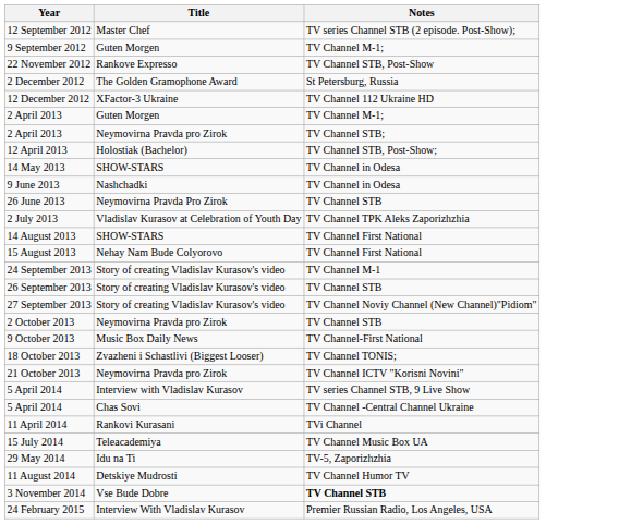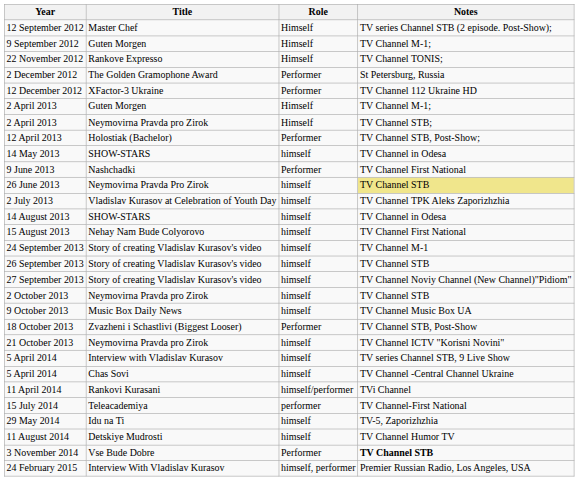+ column: Role | Himself | Himself | Himself | Performer | Performer | Himself | Himself | Performer | himself | Performer | himself | himself | himself | himself | himself | himself | himself | himself | himself | Performer | himself | himself | himself | himself/performer | performer | himself | himself | Performer | himself, performer
22 November 2012 | Notes: TV Channel STB, Post-Show -> TV Channel TONIS;
9 June 2013 | Notes: TV Channel in Odesa -> TV Channel First National
26 June 2013 | Notes: no background -> khaki background
14 August 2013 | Notes: TV Channel First National -> TV Channel in Odesa
9 October 2013 | Notes: TV Channel-First National -> TV Channel Music Box UA
18 October 2013 | Notes: TV Channel TONIS; -> TV Channel STB, Post-Show
15 July 2014 | Notes: TV Channel Music Box UA -> TV Channel-First National
